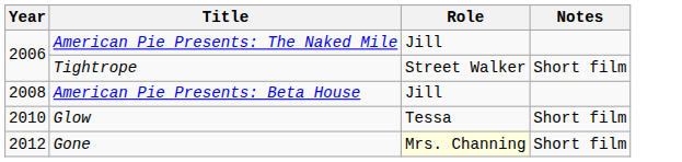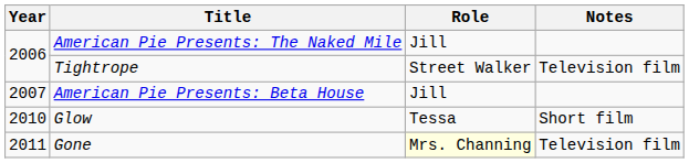Tightrope | Notes: Short film -> Television film
American Pie Presents: Beta House | Year: 2008 -> 2007
Gone | Year: 2012 -> 2011
Gone | Notes: Short film -> Television film
